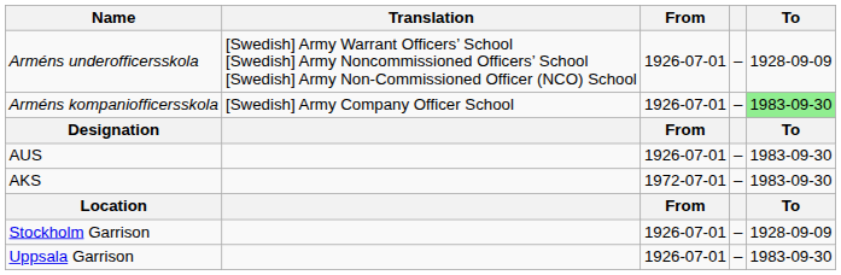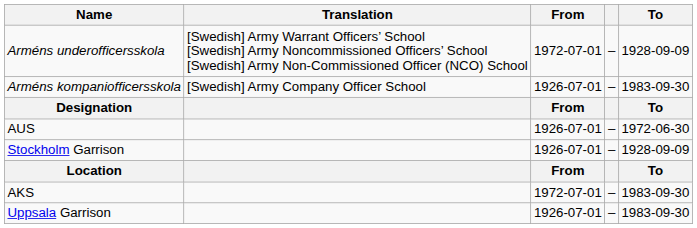Arméns underofficersskola | From: 1926-07-01 -> 1972-07-01
Arméns kompaniofficersskola | To: lightgreen background -> no background
AUS | To: 1983-09-30 -> 1972-06-30
rows swapped: AKS <-> Stockholm Garrison
